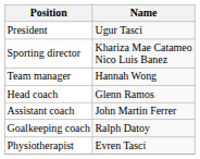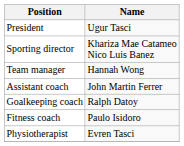- row: Head coach | Glenn Ramos
+ row: Fitness coach | Paulo Isidoro
